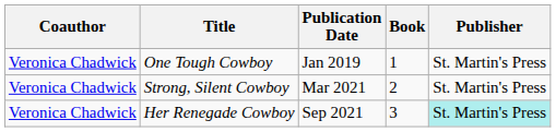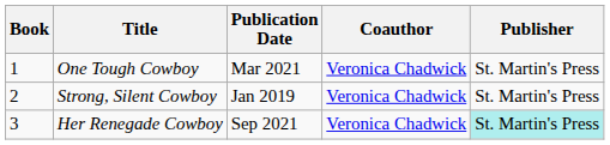columns swapped: Book <-> Coauthor
One Tough Cowboy | Publication Date: Jan 2019 -> Mar 2021
Strong, Silent Cowboy | Publication Date: Mar 2021 -> Jan 2019
